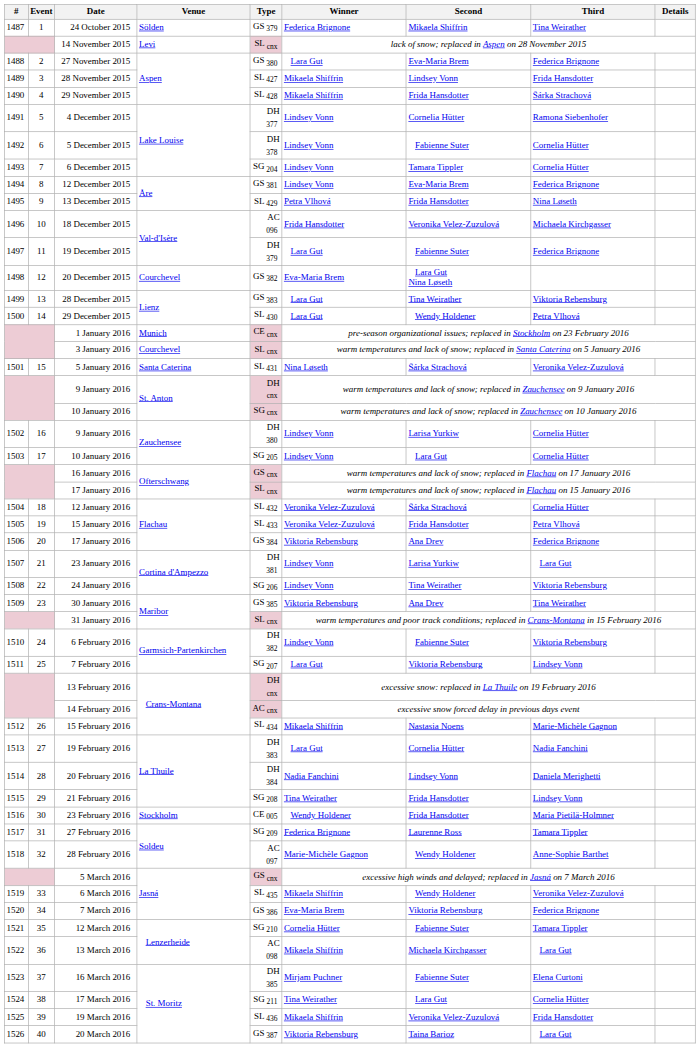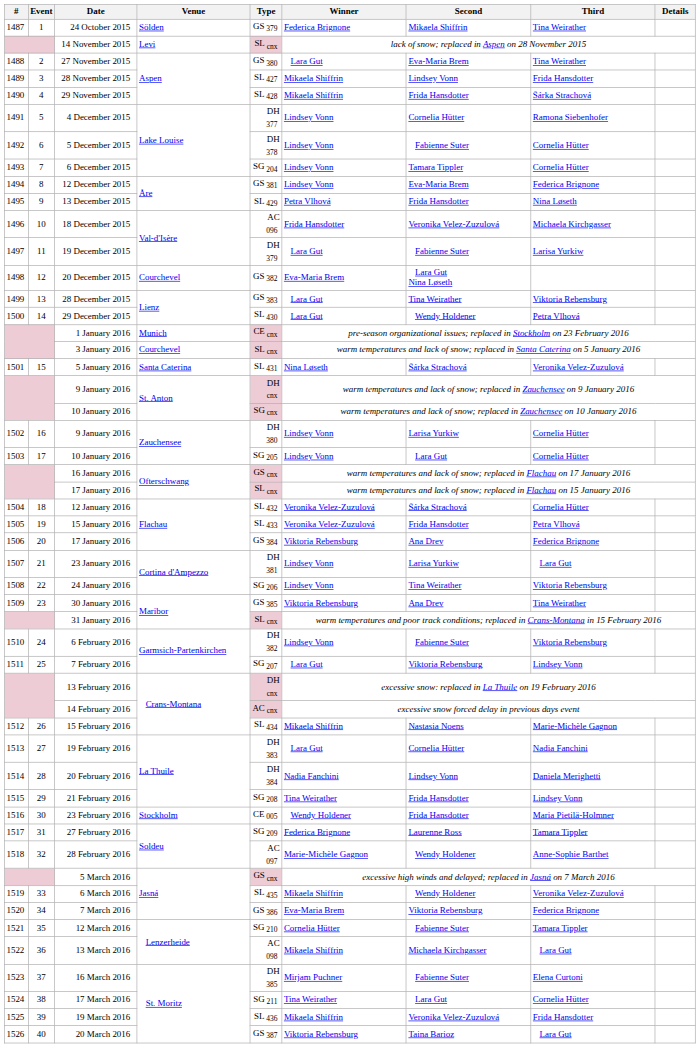27 November 2015 | Third: Federica Brignone -> Tina Weirather
19 December 2015 | Third: Federica Brignone -> Larisa Yurkiw
